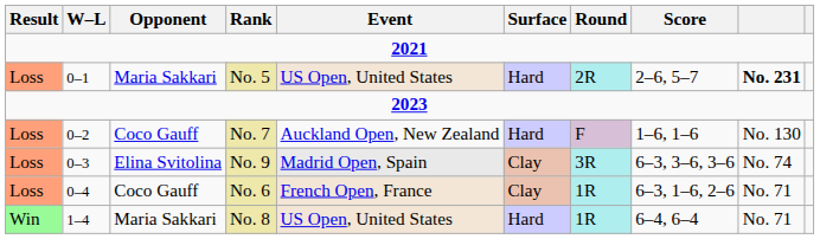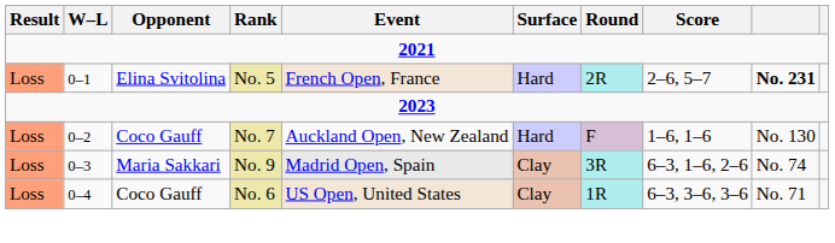No. 5 | Opponent: Maria Sakkari -> Elina Svitolina
No. 5 | Event: US Open, United States -> French Open, France
No. 9 | Opponent: Elina Svitolina -> Maria Sakkari
No. 9 | Score: 6–3, 3–6, 3–6 -> 6–3, 1–6, 2–6
No. 6 | Event: French Open, France -> US Open, United States
No. 6 | Score: 6–3, 1–6, 2–6 -> 6–3, 3–6, 3–6
- row: Win | 1–4 | Maria Sakkari | No. 8 | US Open, United States | Hard | 1R | 6–4, 6–4 | No. 71
